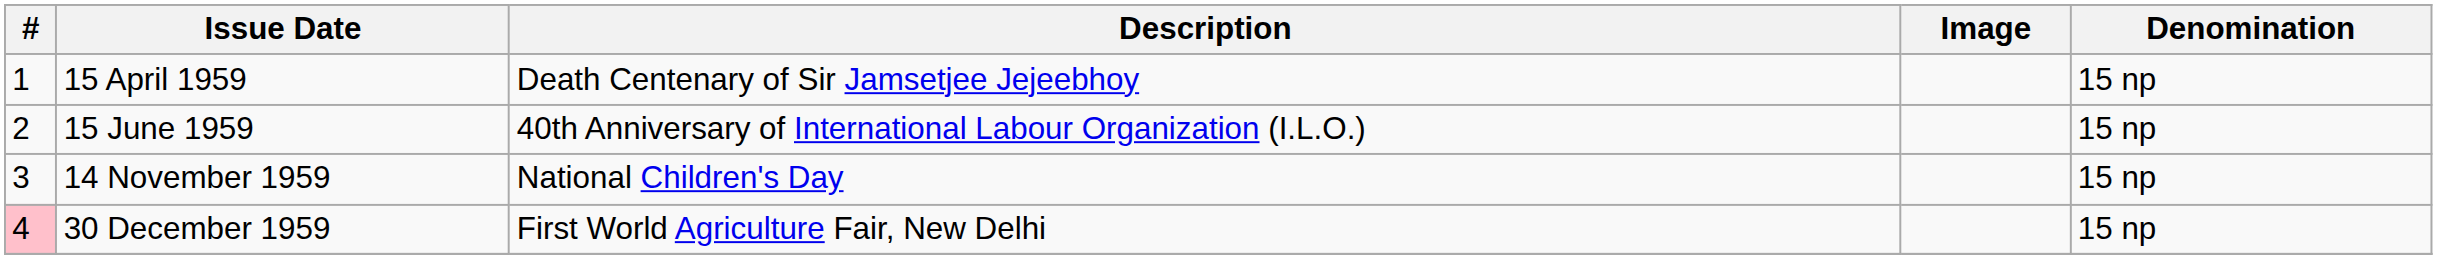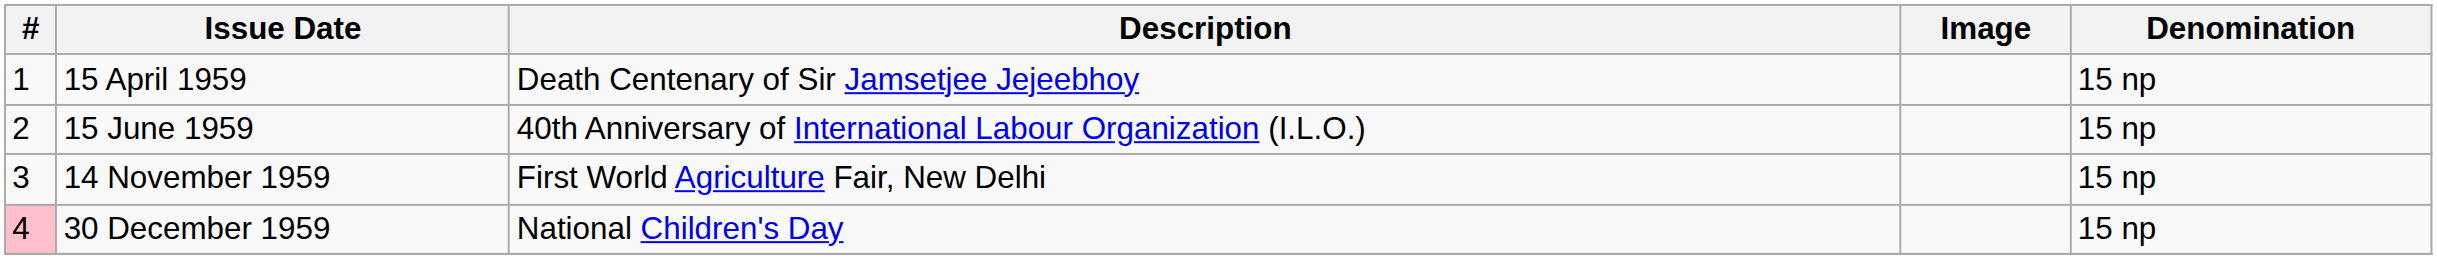14 November 1959 | Description: National Children's Day -> First World Agriculture Fair, New Delhi
30 December 1959 | Description: First World Agriculture Fair, New Delhi -> National Children's Day
